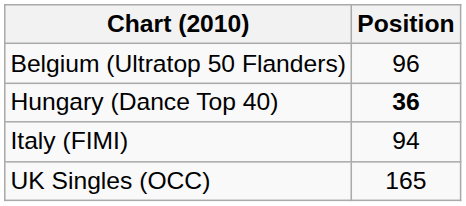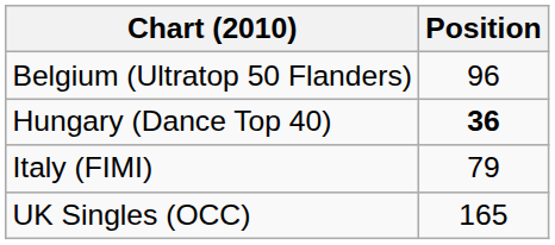Italy (FIMI) | Position: 94 -> 79
